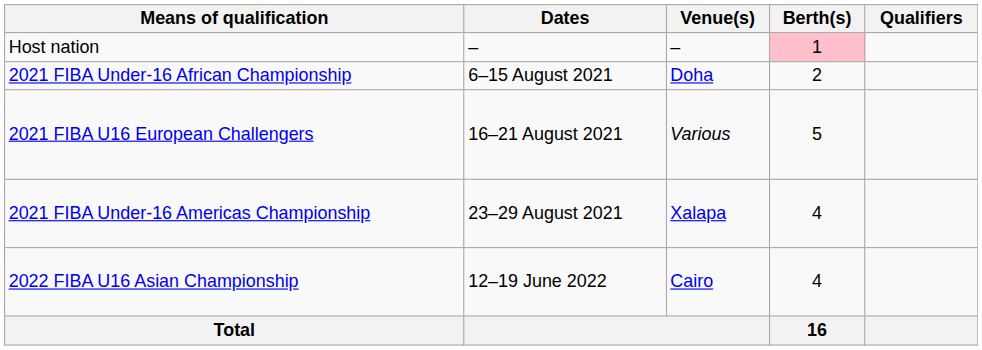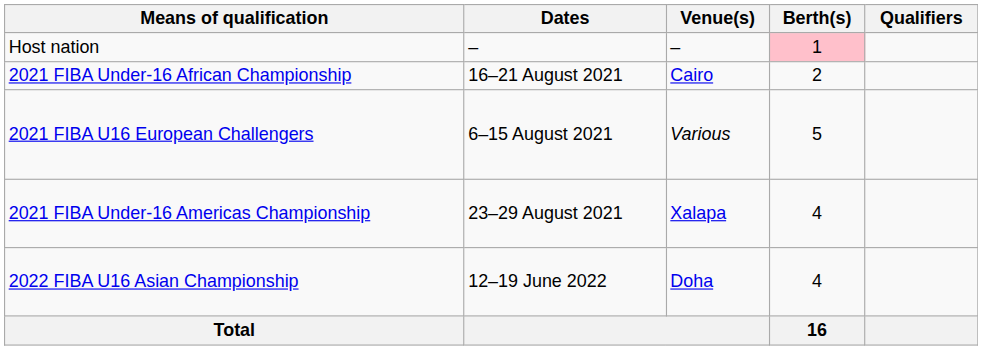2021 FIBA Under-16 African Championship | Dates: 6–15 August 2021 -> 16–21 August 2021
2021 FIBA Under-16 African Championship | Venue(s): Doha -> Cairo
2021 FIBA U16 European Challengers | Dates: 16–21 August 2021 -> 6–15 August 2021
2022 FIBA U16 Asian Championship | Venue(s): Cairo -> Doha
